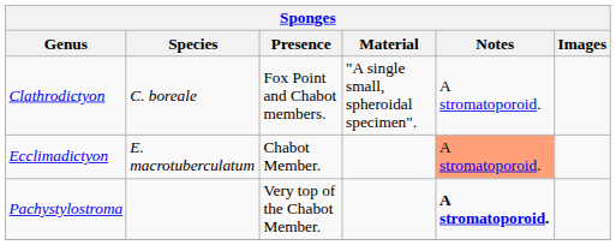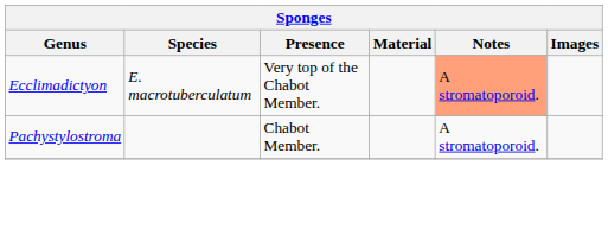- row: Clathrodictyon | C. boreale | Fox Point and Chabot members. | "A single small, spheroidal specimen". | A stromatoporoid.
Ecclimadictyon | Presence: Chabot Member. -> Very top of the Chabot Member.
Pachystylostroma | Presence: Very top of the Chabot Member. -> Chabot Member.
Pachystylostroma | Notes: bold -> normal
